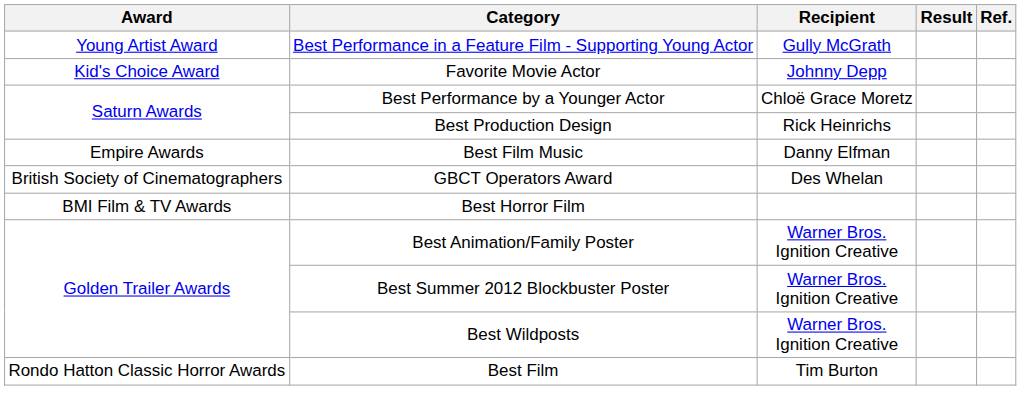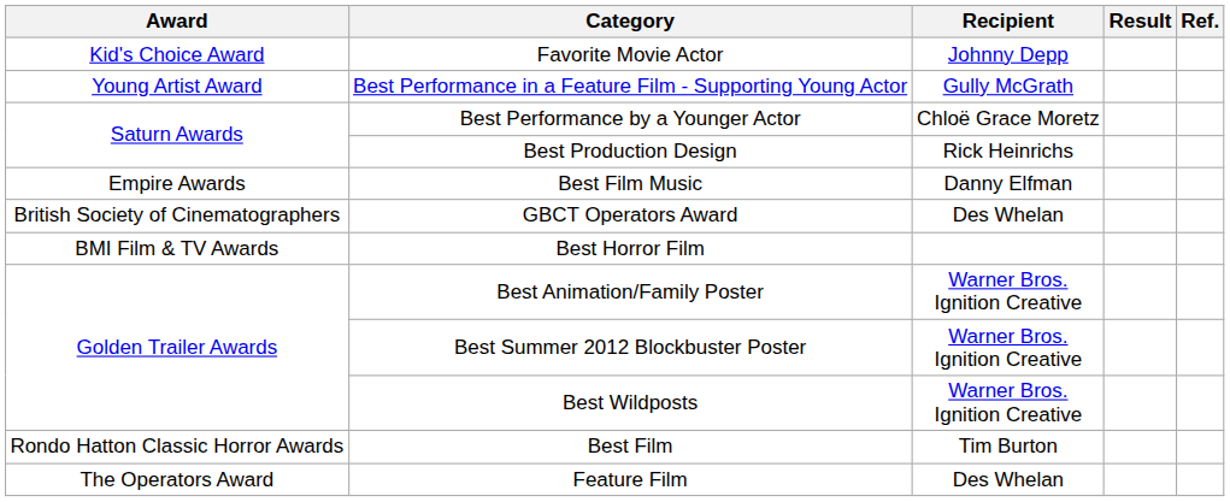rows swapped: Best Performance in a Feature Film - Supporting Young Actor <-> Favorite Movie Actor
+ row: The Operators Award | Feature Film | Des Whelan
